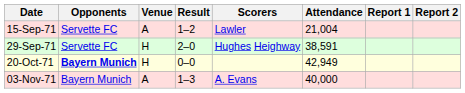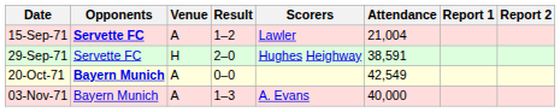15-Sep-71 | Opponents: normal -> bold
20-Oct-71 | Venue: H -> A
20-Oct-71 | Attendance: 42,949 -> 42,549
